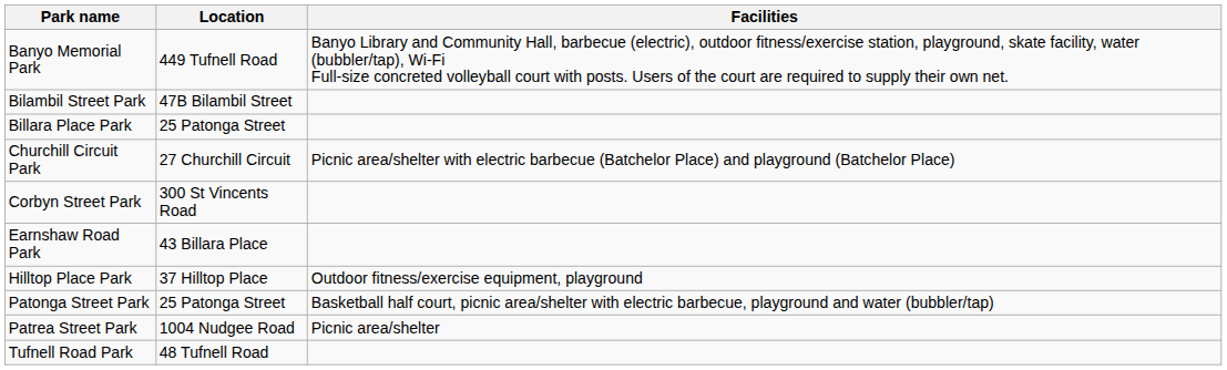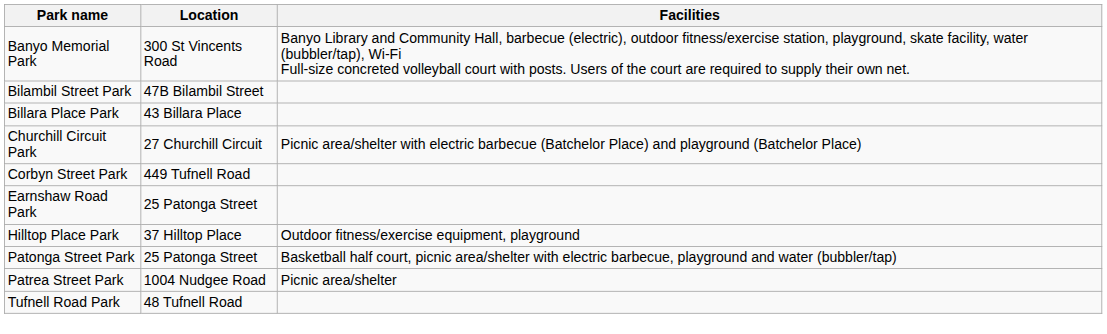Banyo Memorial Park | Location: 449 Tufnell Road -> 300 St Vincents Road
Billara Place Park | Location: 25 Patonga Street -> 43 Billara Place
Corbyn Street Park | Location: 300 St Vincents Road -> 449 Tufnell Road
Earnshaw Road Park | Location: 43 Billara Place -> 25 Patonga Street
